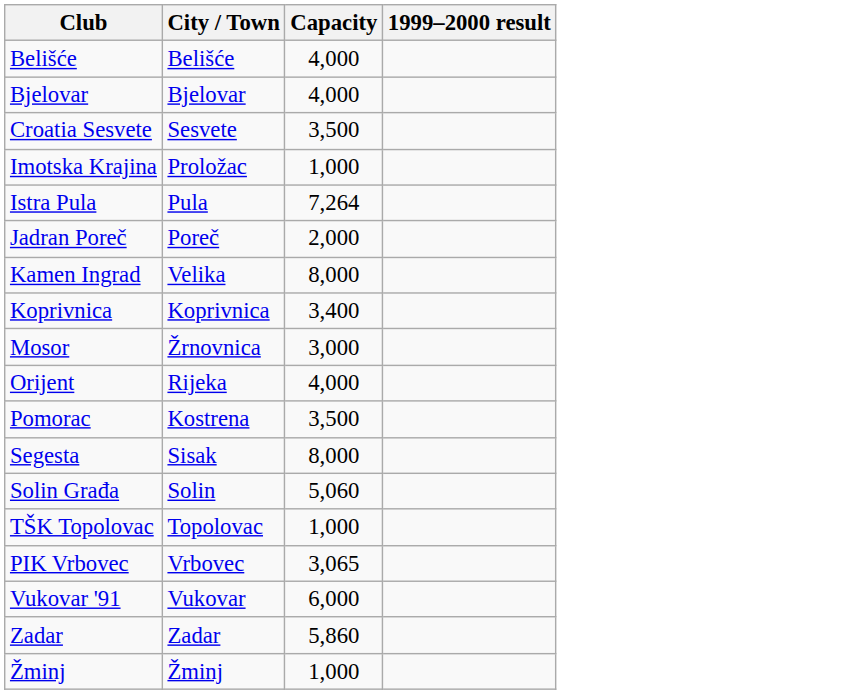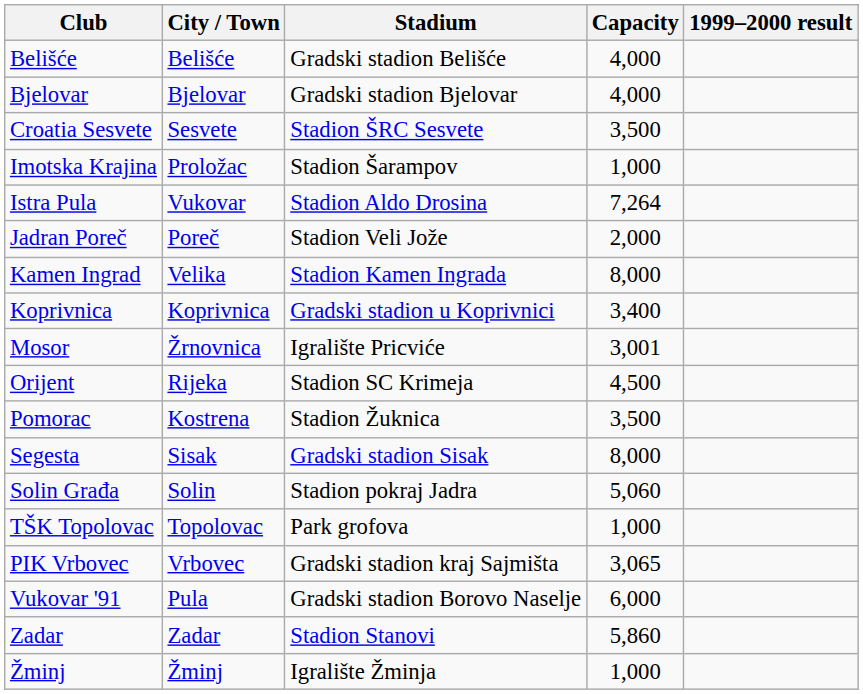+ column: Stadium | Gradski stadion Belišće | Gradski stadion Bjelovar | Stadion ŠRC Sesvete | Stadion Šarampov | Stadion Aldo Drosina | Stadion Veli Jože | Stadion Kamen Ingrada | Gradski stadion u Koprivnici | Igralište Pricviće | Stadion SC Krimeja | Stadion Žuknica | Gradski stadion Sisak | Stadion pokraj Jadra | Park grofova | Gradski stadion kraj Sajmišta | Gradski stadion Borovo Naselje | Stadion Stanovi | Igralište Žminja
Istra Pula | City / Town: Pula -> Vukovar
Mosor | Capacity: 3,000 -> 3,001
Orijent | Capacity: 4,000 -> 4,500
Vukovar '91 | City / Town: Vukovar -> Pula
